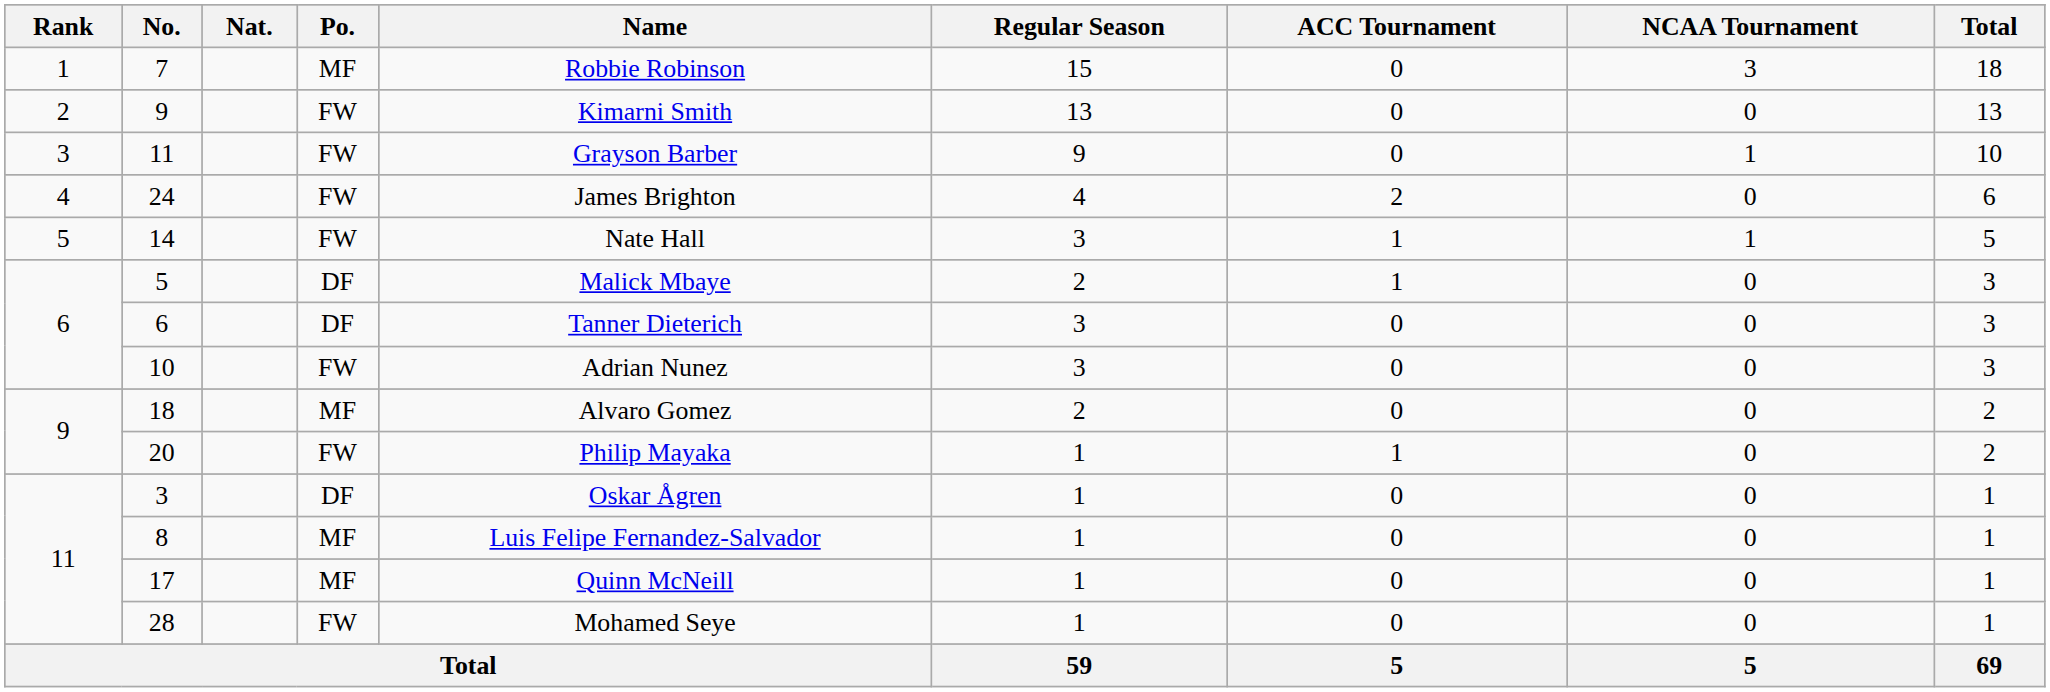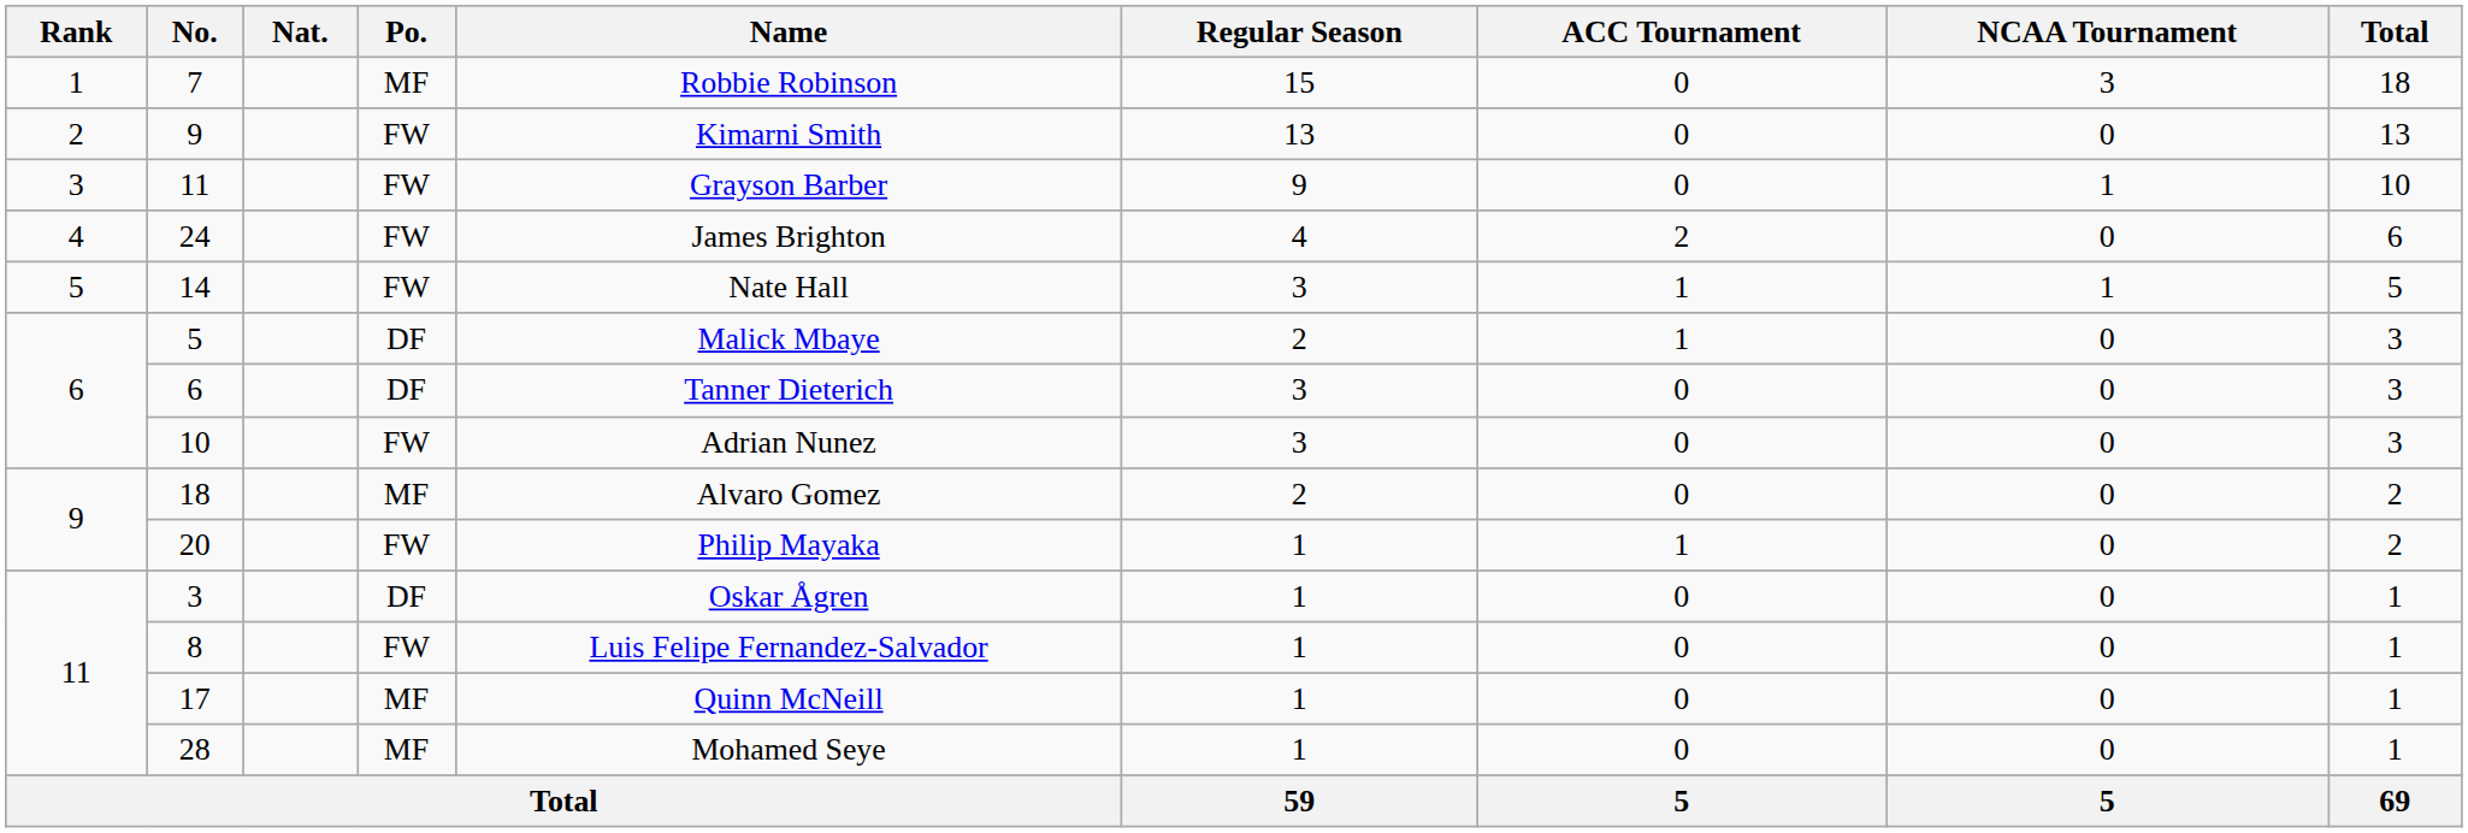8 | Po.: MF -> FW
28 | Po.: FW -> MF
